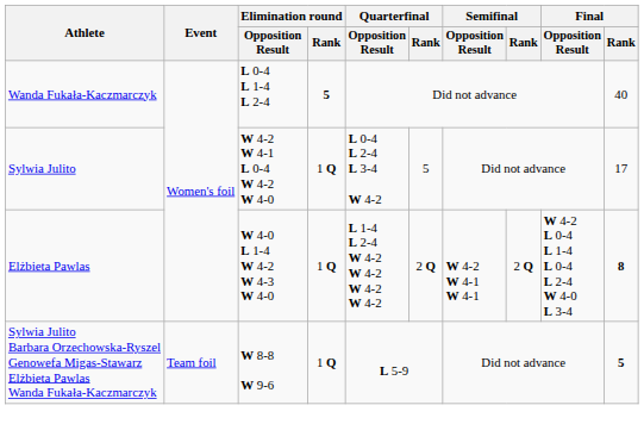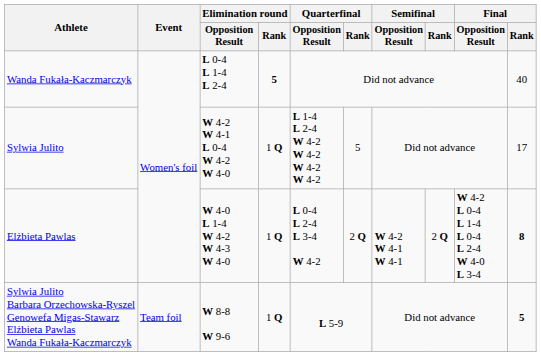Sylwia Julito | Quarterfinal / Opposition Result: L 0-4 L 2-4 L 3-4 W 4-2 -> L 1-4 L 2-4 W 4-2 W 4-2 W 4-2 W 4-2
Elżbieta Pawlas | Quarterfinal / Opposition Result: L 1-4 L 2-4 W 4-2 W 4-2 W 4-2 W 4-2 -> L 0-4 L 2-4 L 3-4 W 4-2
